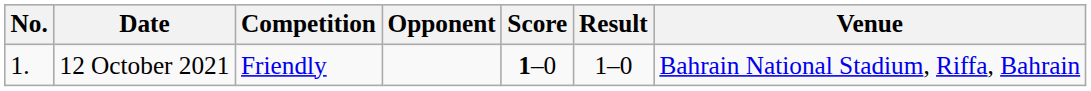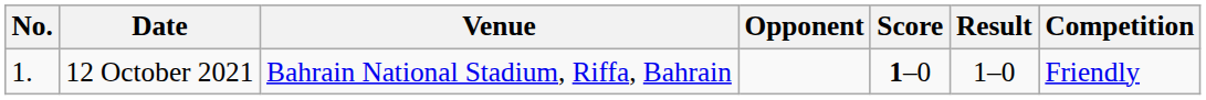columns swapped: Venue <-> Competition
